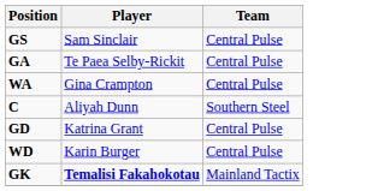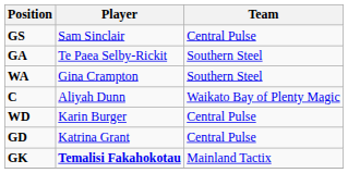GA | Team: Central Pulse -> Southern Steel
WA | Team: Central Pulse -> Southern Steel
C | Team: Southern Steel -> Waikato Bay of Plenty Magic
rows swapped: WD <-> GD
